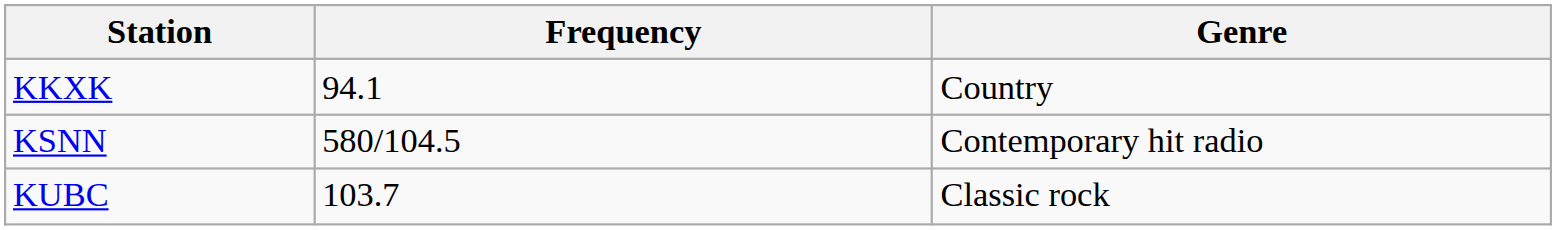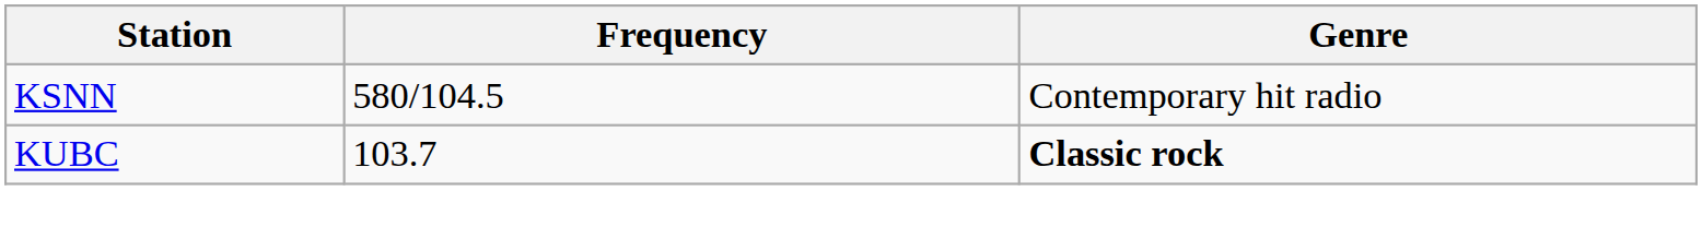- row: KKXK | 94.1 | Country
KUBC | Genre: normal -> bold
